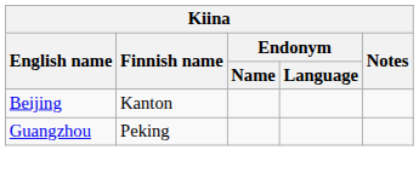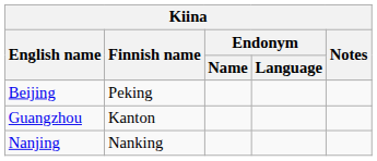Beijing | Finnish name: Kanton -> Peking
Guangzhou | Finnish name: Peking -> Kanton
+ row: Nanjing | Nanking
